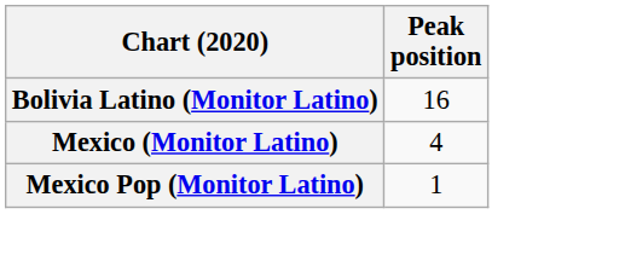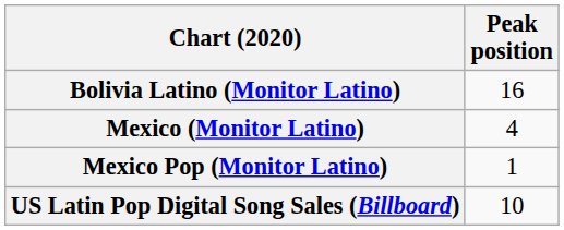+ row: US Latin Pop Digital Song Sales (Billboard) | 10
